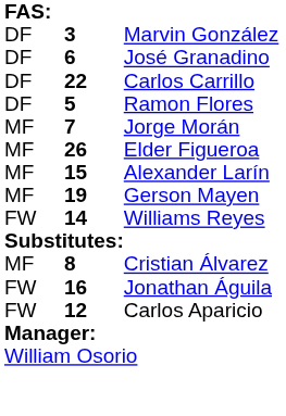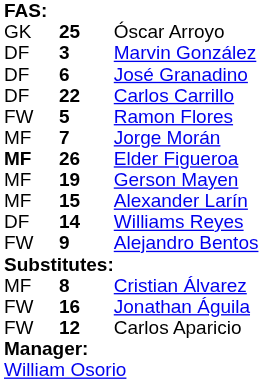+ row: GK | 25 | Óscar Arroyo
Ramon Flores | column 1: DF -> FW
Elder Figueroa | column 1: normal -> bold
rows swapped: Gerson Mayen <-> Alexander Larín
Williams Reyes | column 1: FW -> DF
+ row: FW | 9 | Alejandro Bentos
